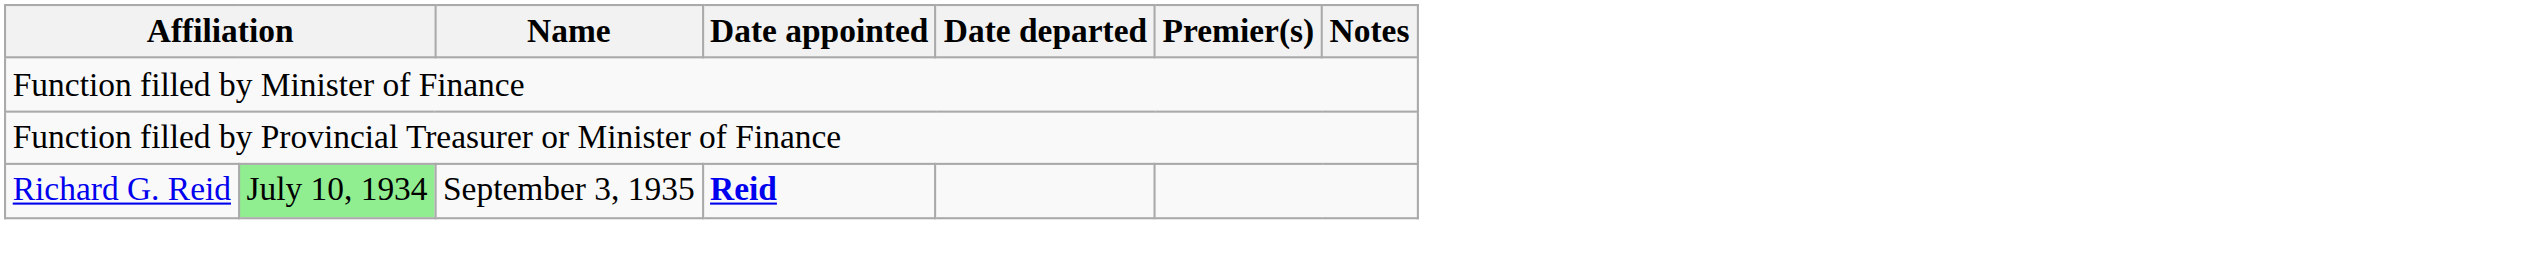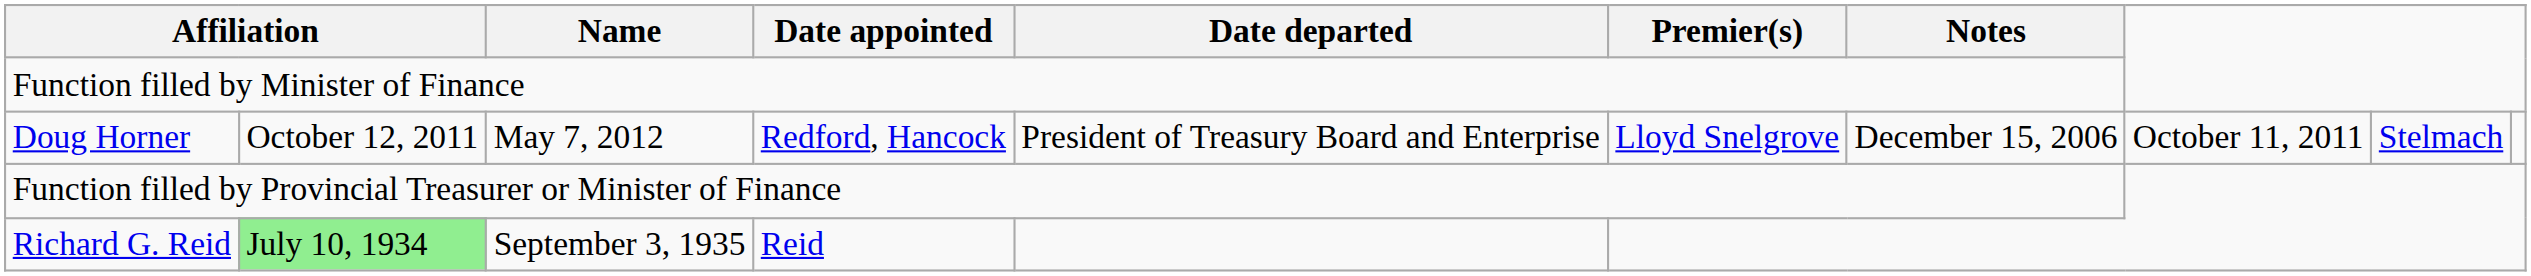+ row: Doug Horner | October 12, 2011 | May 7, 2012 | Redford, Hancock | President of Treasury Board and Enterprise | Lloyd Snelgrove | December 15, 2006 | October 11, 2011 | Stelmach
Richard G. Reid | Date appointed: bold -> normal
